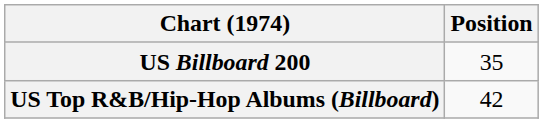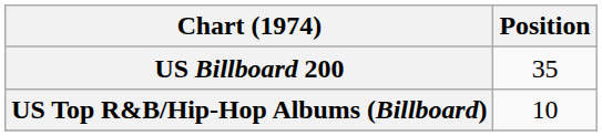US Top R&B/Hip-Hop Albums (Billboard) | Position: 42 -> 10
